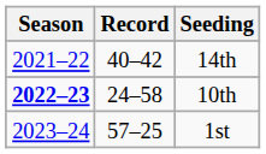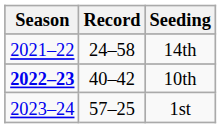14th | Record: 40–42 -> 24–58
10th | Record: 24–58 -> 40–42
